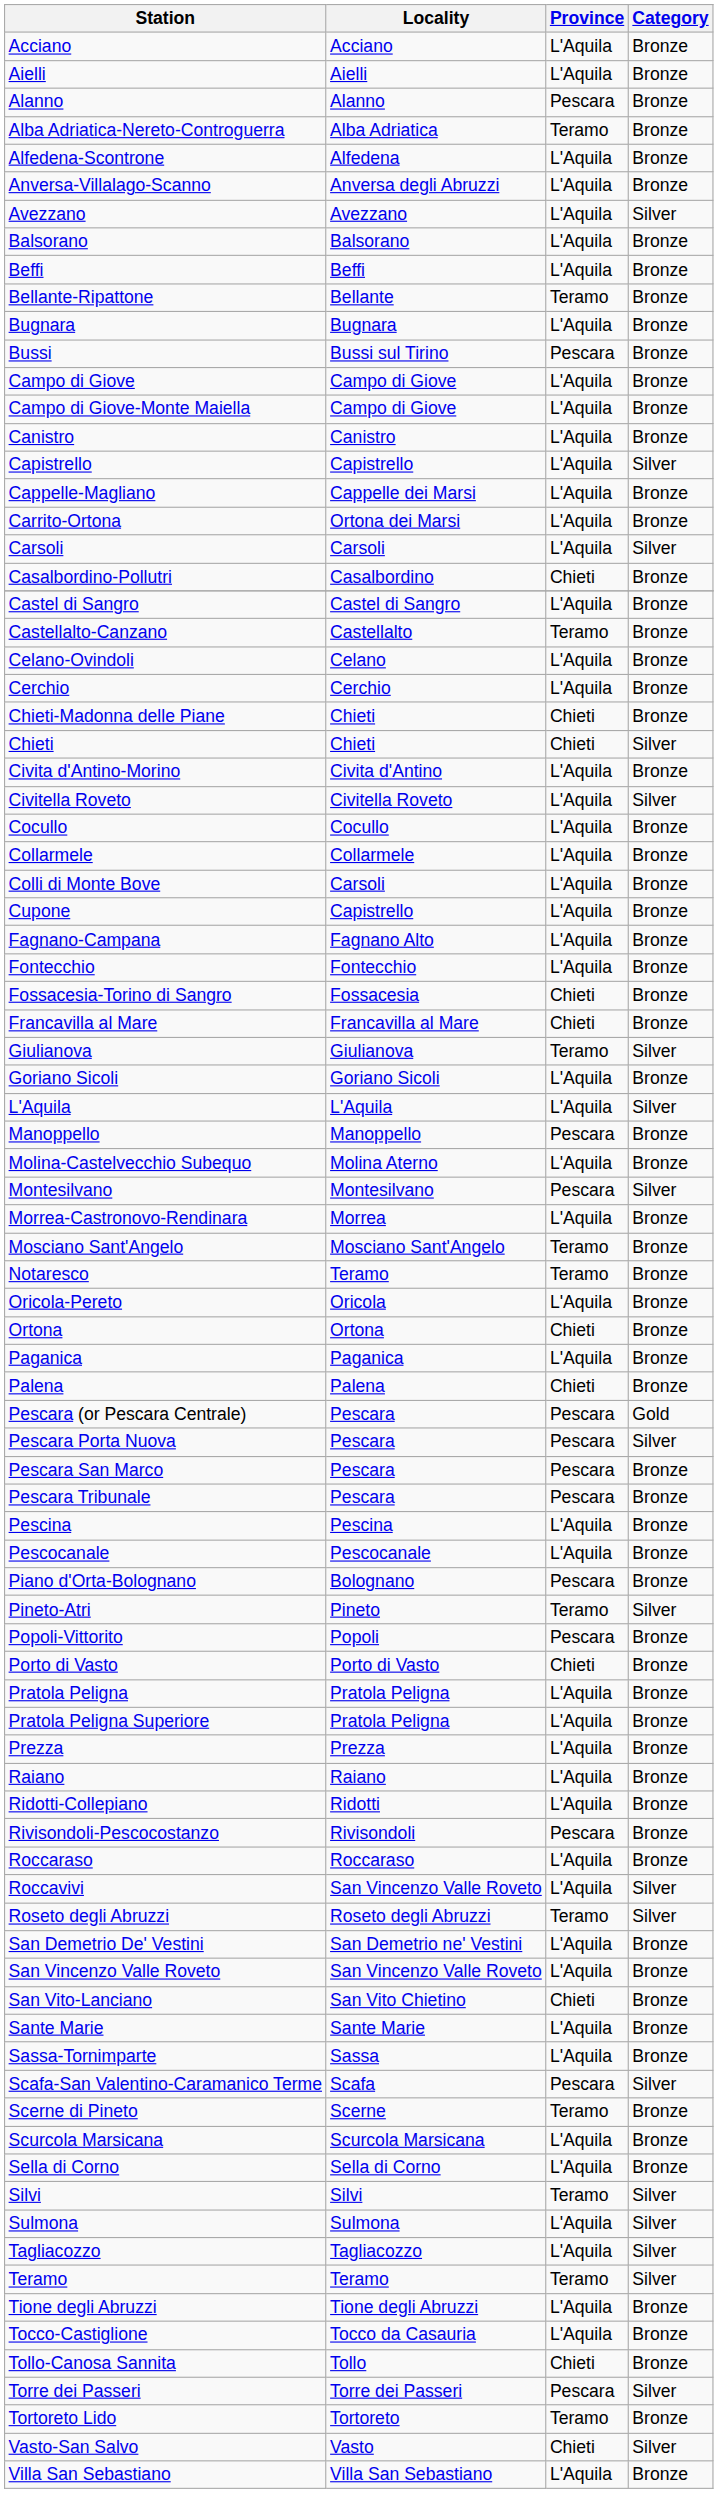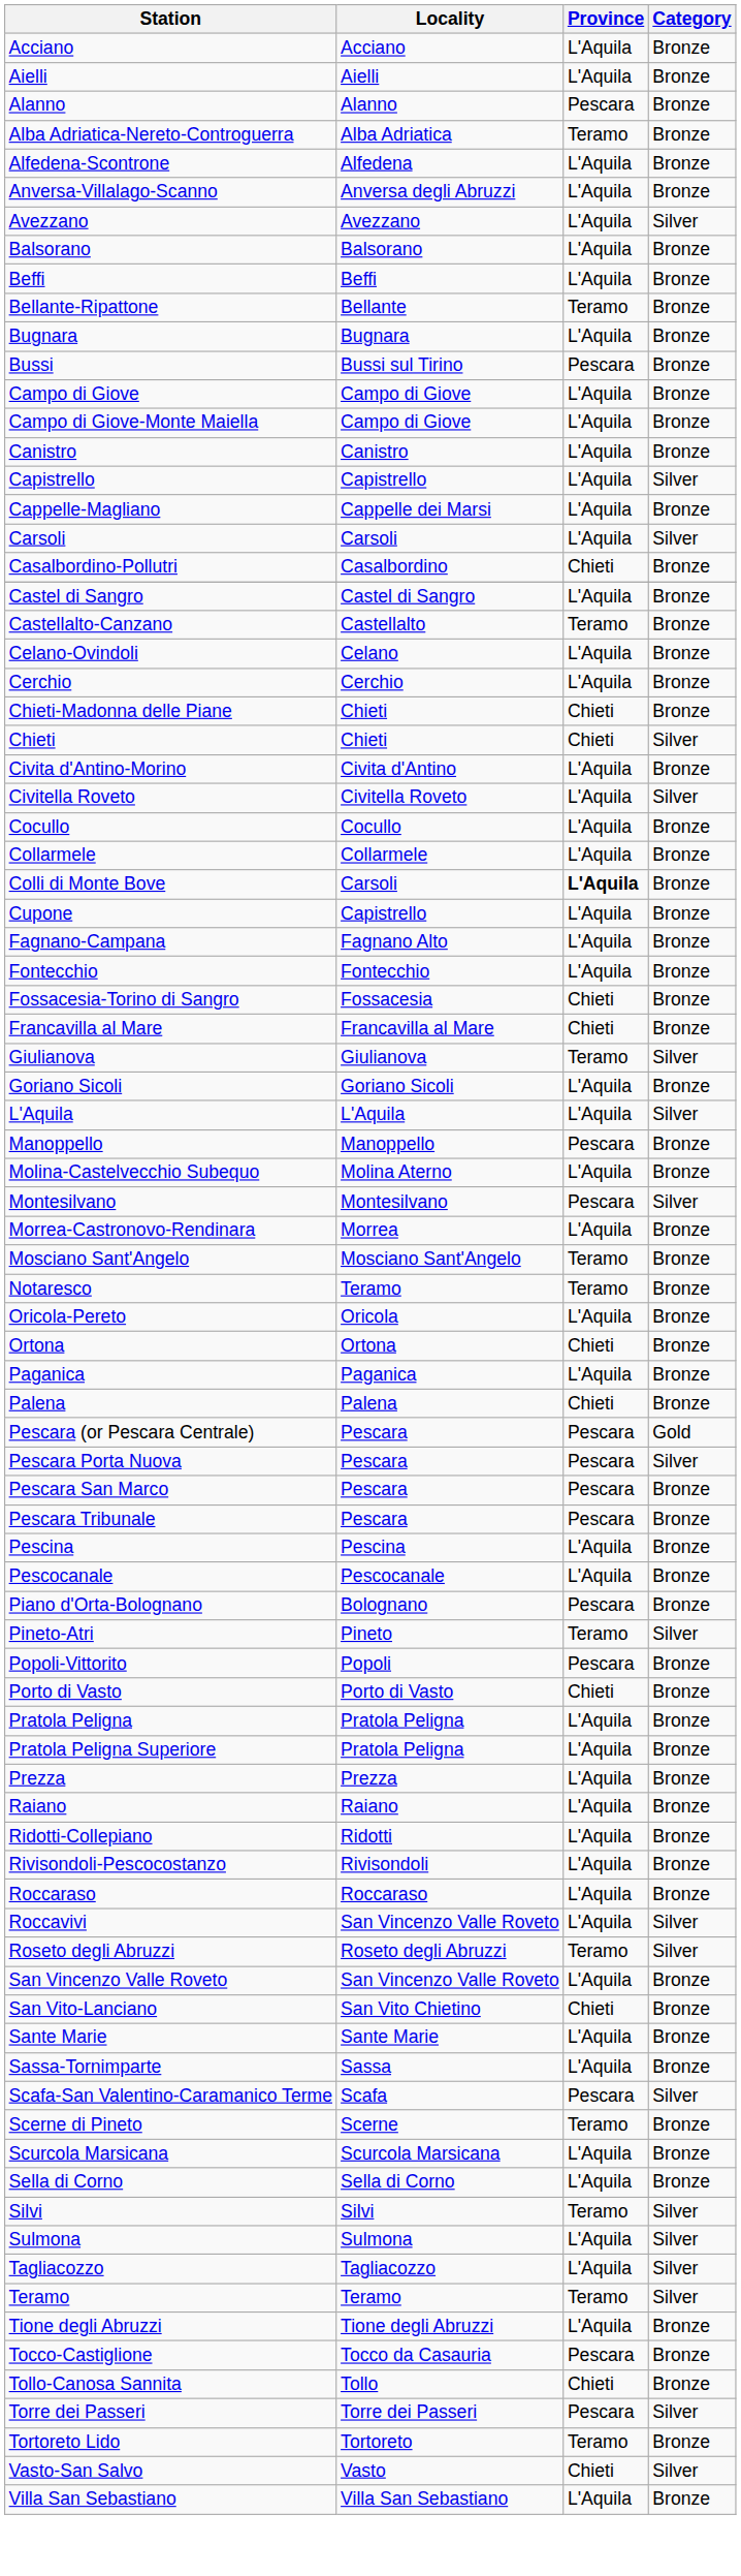- row: Carrito-Ortona | Ortona dei Marsi | L'Aquila | Bronze
Colli di Monte Bove | Province: normal -> bold
Rivisondoli-Pescocostanzo | Province: Pescara -> L'Aquila
- row: San Demetrio De' Vestini | San Demetrio ne' Vestini | L'Aquila | Bronze
Tocco-Castiglione | Province: L'Aquila -> Pescara
